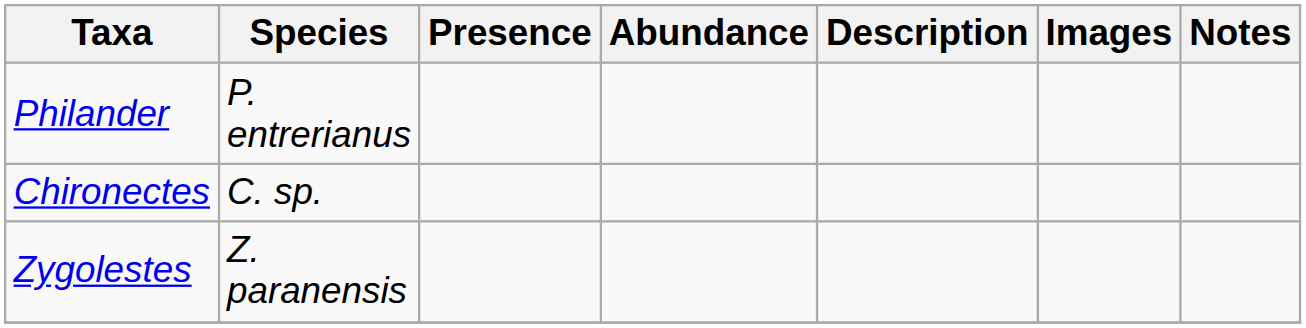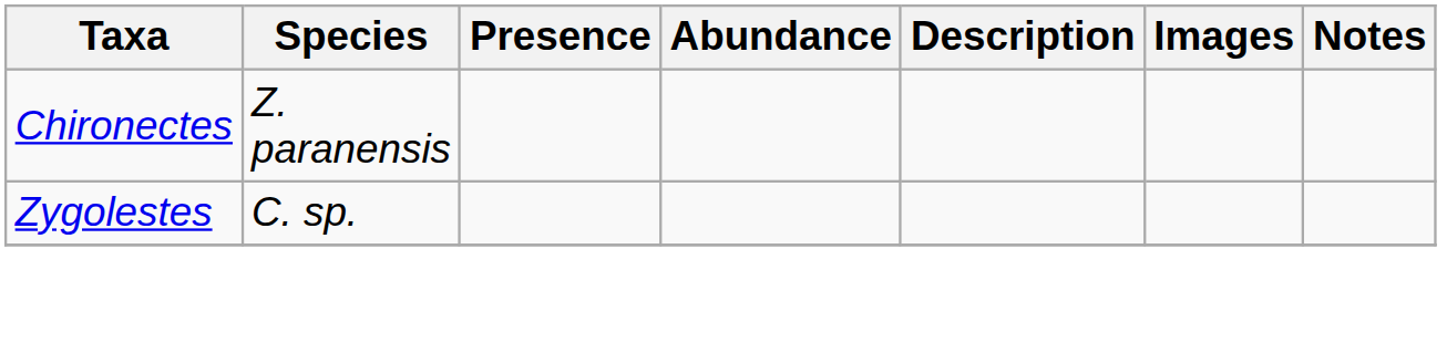- row: Philander | P. entrerianus
Chironectes | Species: C. sp. -> Z. paranensis
Zygolestes | Species: Z. paranensis -> C. sp.
